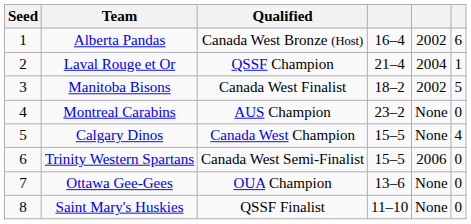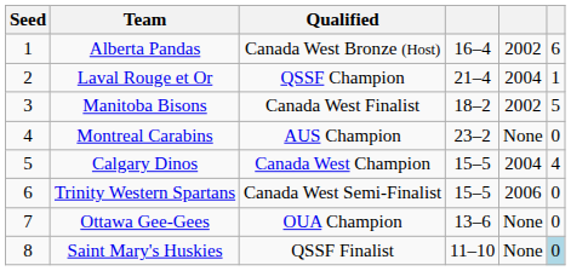Calgary Dinos | column 5: None -> 2004
Saint Mary's Huskies | column 6: no background -> lightblue background
